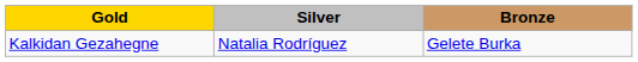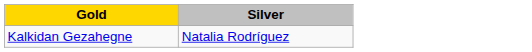- column: Bronze | Gelete Burka
